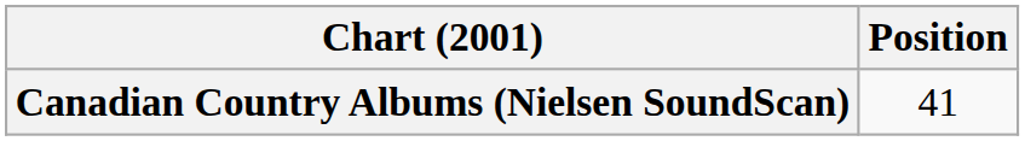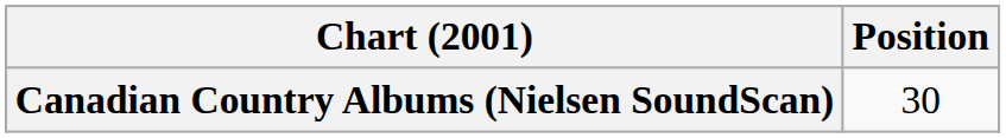Canadian Country Albums (Nielsen SoundScan) | Position: 41 -> 30
